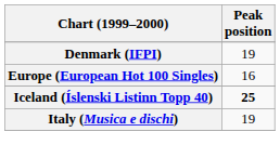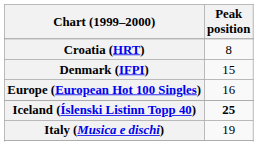+ row: Croatia (HRT) | 8
Denmark (IFPI) | Peak position: 19 -> 15
